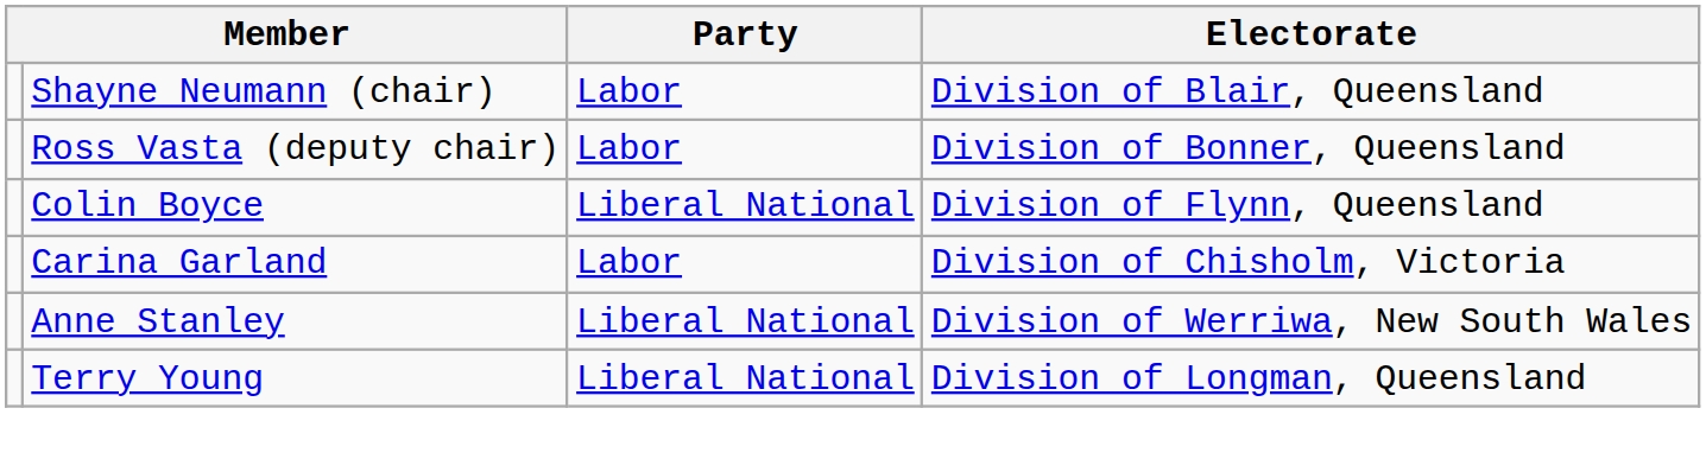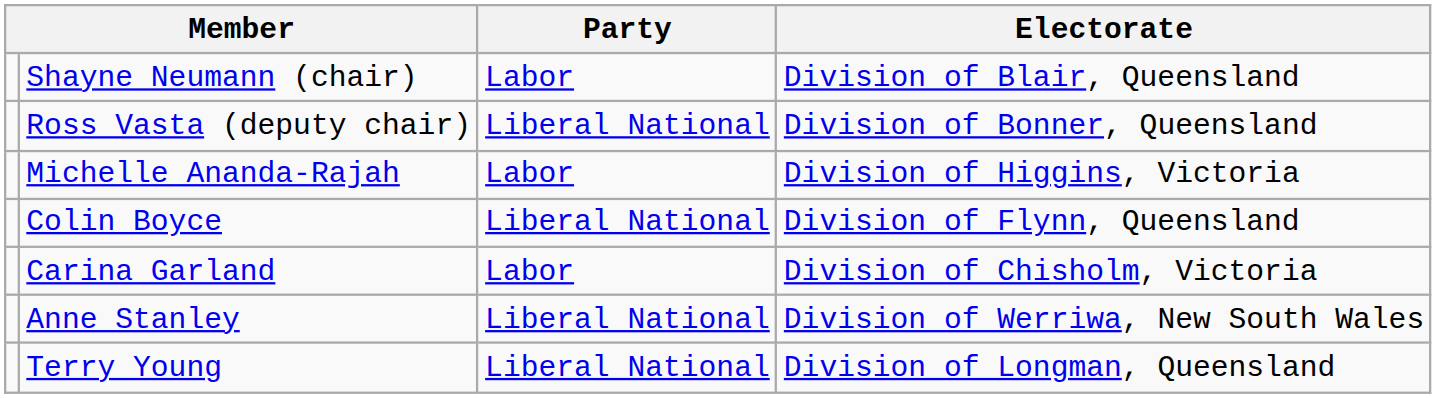Ross Vasta (deputy chair) | Party: Labor -> Liberal National
+ row: Michelle Ananda-Rajah | Labor | Division of Higgins, Victoria
